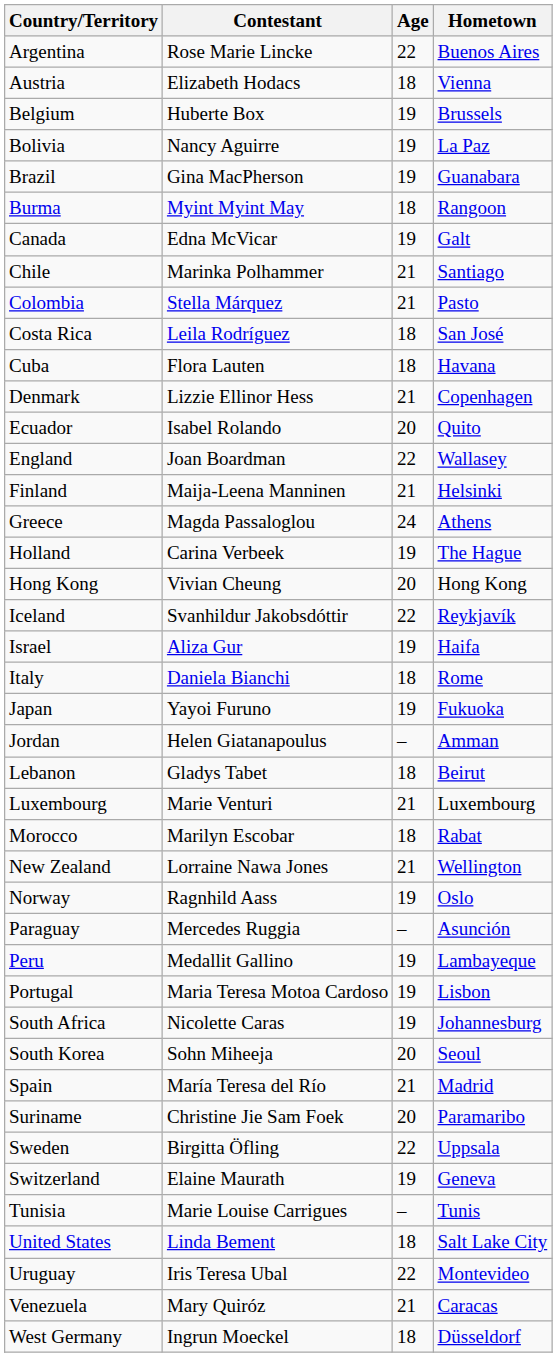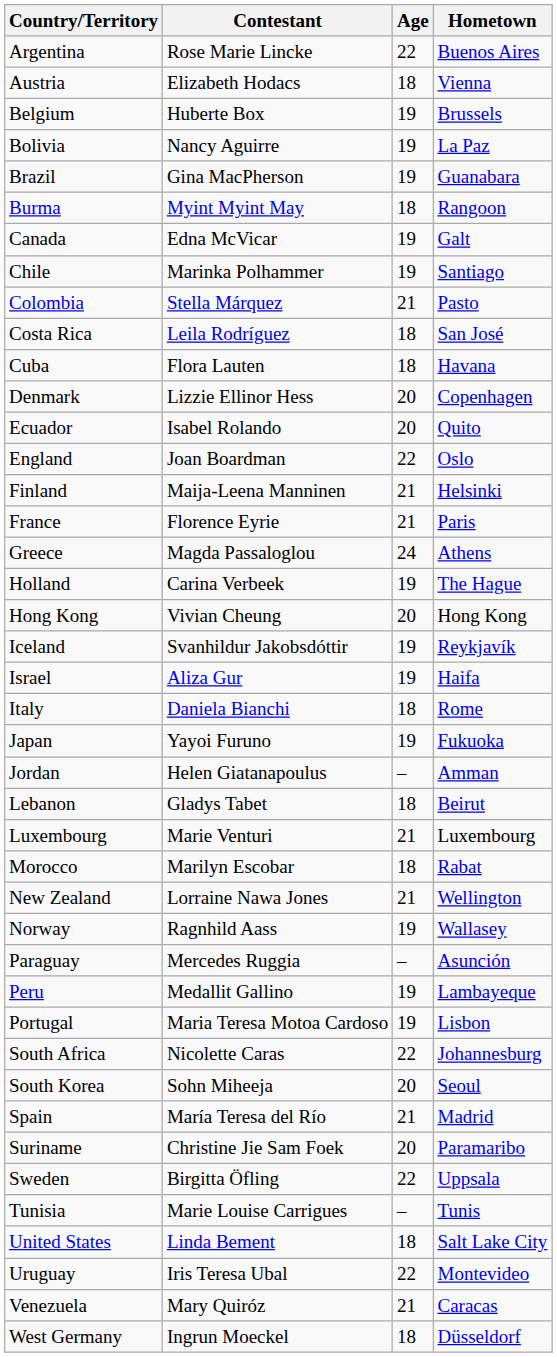Chile | Age: 21 -> 19
Denmark | Age: 21 -> 20
England | Hometown: Wallasey -> Oslo
+ row: France | Florence Eyrie | 21 | Paris
Iceland | Age: 22 -> 19
Norway | Hometown: Oslo -> Wallasey
South Africa | Age: 19 -> 22
- row: Switzerland | Elaine Maurath | 19 | Geneva
